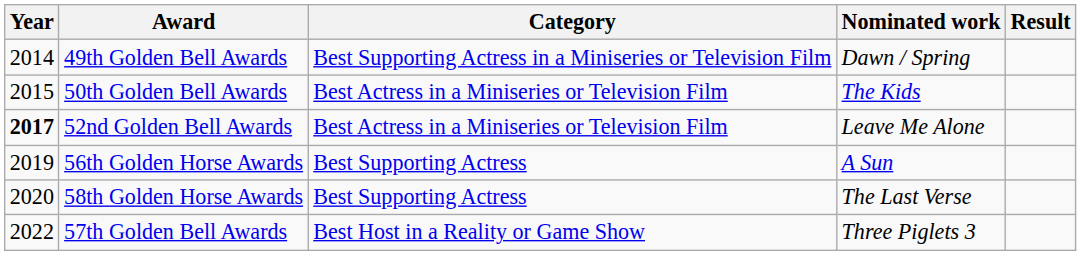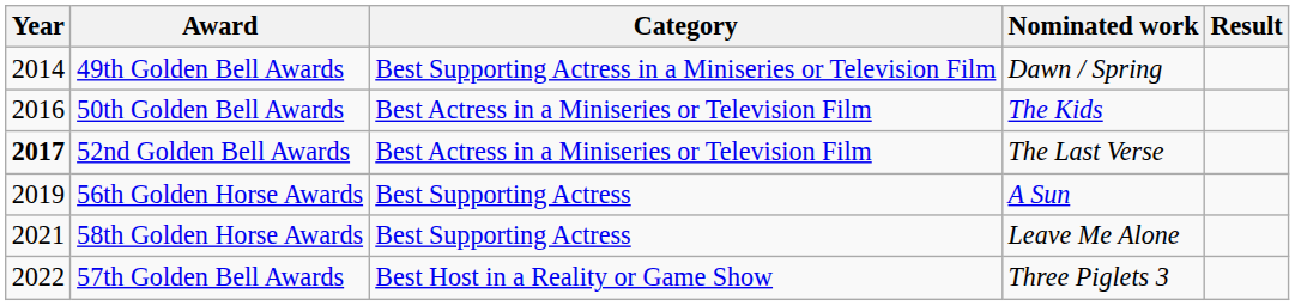50th Golden Bell Awards | Year: 2015 -> 2016
52nd Golden Bell Awards | Nominated work: Leave Me Alone -> The Last Verse
58th Golden Horse Awards | Year: 2020 -> 2021
58th Golden Horse Awards | Nominated work: The Last Verse -> Leave Me Alone
